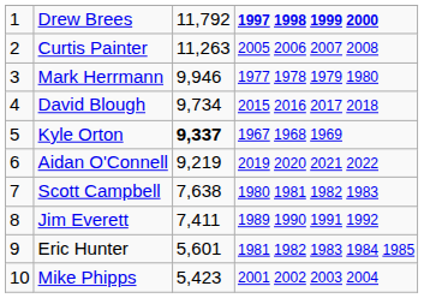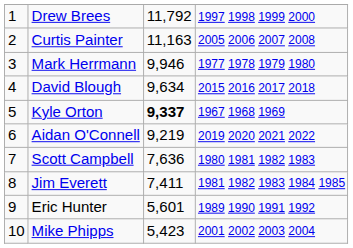Drew Brees | column 4: bold -> normal
Curtis Painter | column 3: 11,263 -> 11,163
David Blough | column 3: 9,734 -> 9,634
Scott Campbell | column 3: 7,638 -> 7,636
Jim Everett | column 4: 1989 1990 1991 1992 -> 1981 1982 1983 1984 1985
Eric Hunter | column 4: 1981 1982 1983 1984 1985 -> 1989 1990 1991 1992
